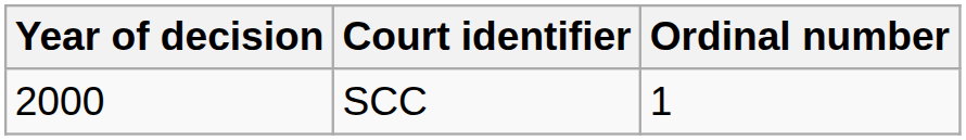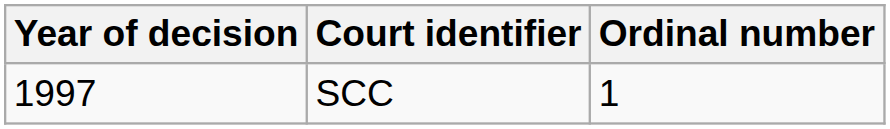SCC | Year of decision: 2000 -> 1997
